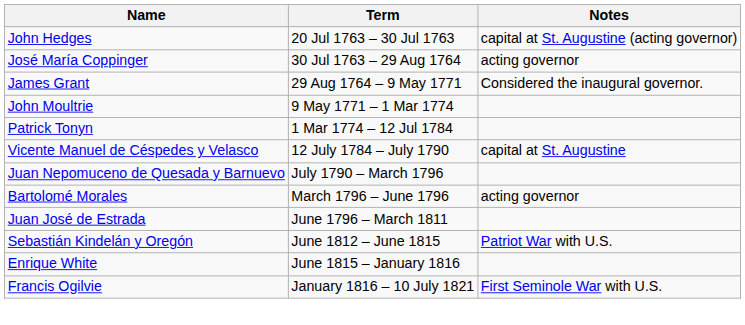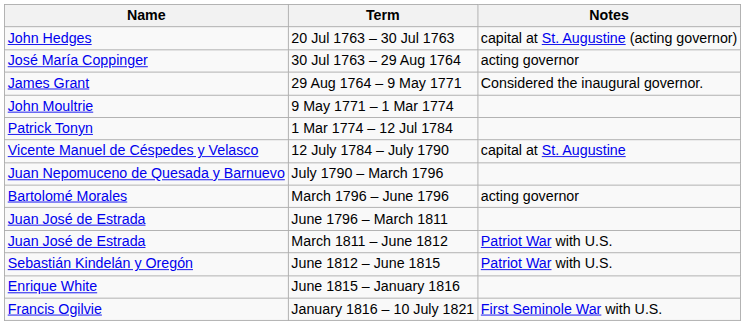+ row: Juan José de Estrada | March 1811 – June 1812 | Patriot War with U.S.
